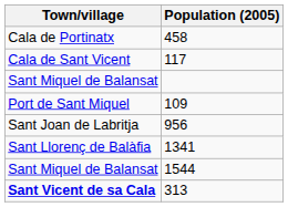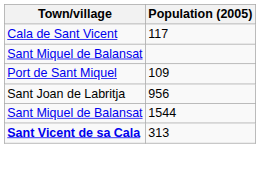- row: Cala de Portinatx | 458
- row: Sant Llorenç de Balàfia | 1341
